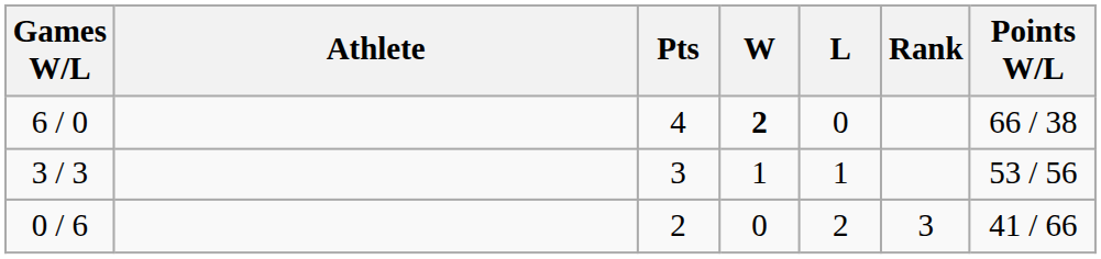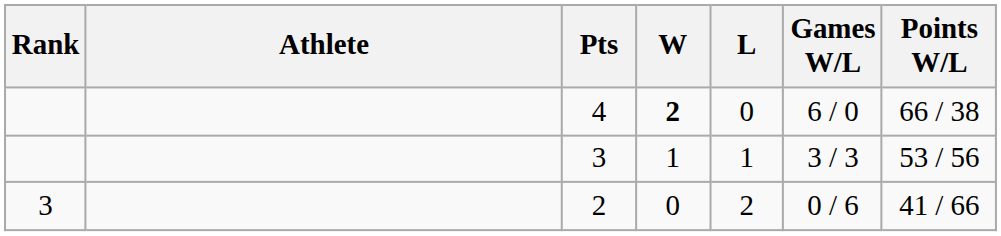columns swapped: Rank <-> Games W/L
